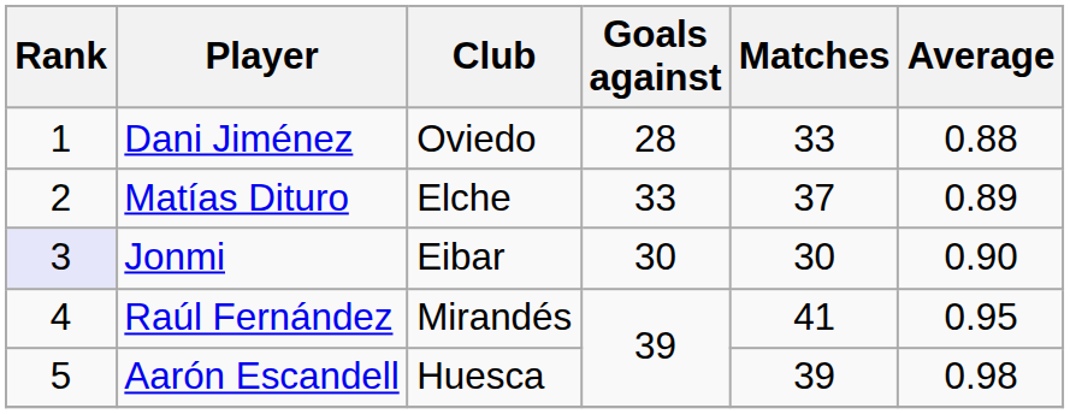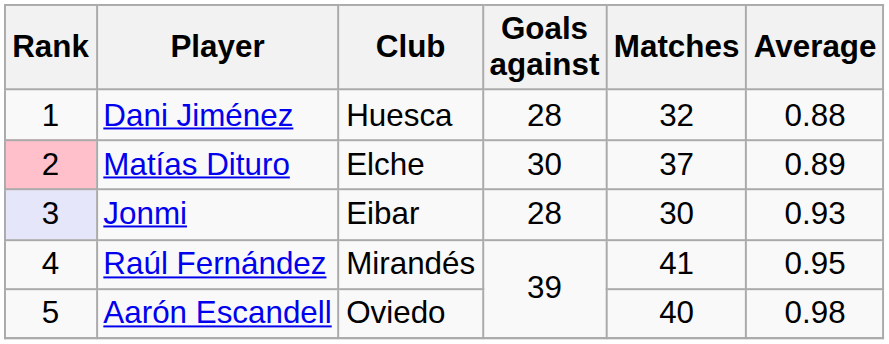Dani Jiménez | Club: Oviedo -> Huesca
Dani Jiménez | Matches: 33 -> 32
Matías Dituro | Rank: no background -> pink background
Matías Dituro | Goals against: 33 -> 30
Jonmi | Goals against: 30 -> 28
Jonmi | Average: 0.90 -> 0.93
Aarón Escandell | Club: Huesca -> Oviedo
Aarón Escandell | Matches: 39 -> 40
